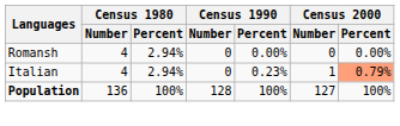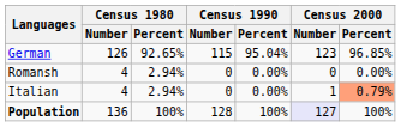+ row: German | 126 | 92.65% | 115 | 95.04% | 123 | 96.85%
Italian | Census 1990 / Percent: 0.23% -> 0.00%
Population | Census 2000 / Number: no background -> lavender background
